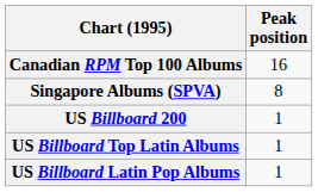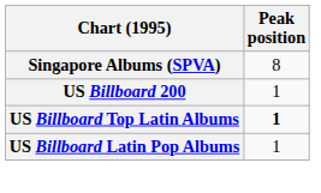- row: Canadian RPM Top 100 Albums | 16
US Billboard Top Latin Albums | Peak position: normal -> bold
